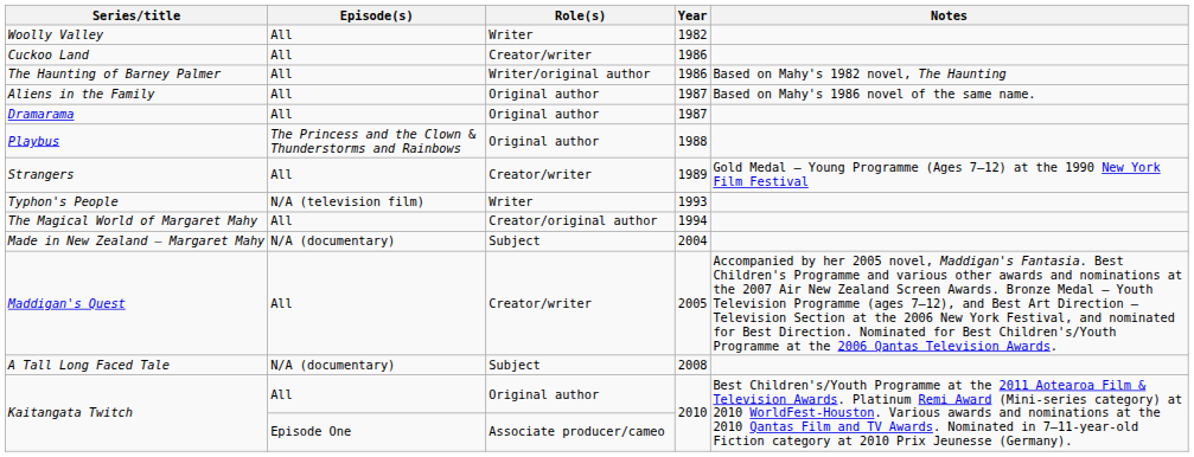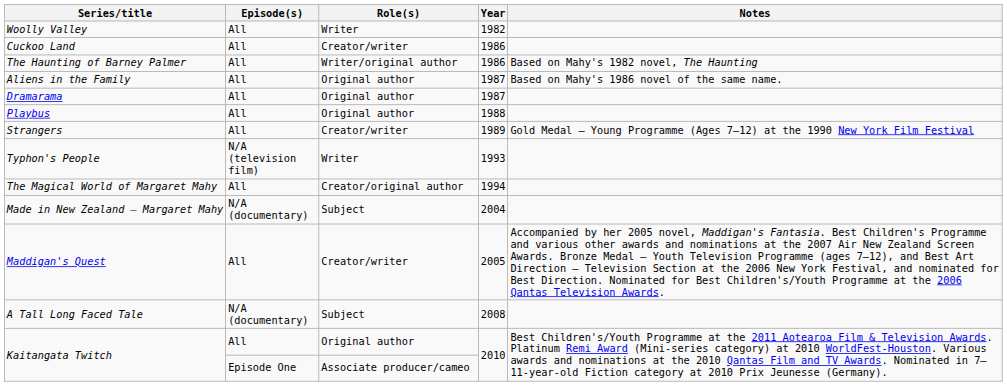Playbus | Episode(s): The Princess and the Clown & Thunderstorms and Rainbows -> All
